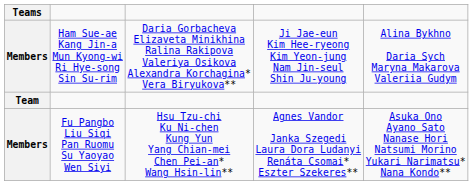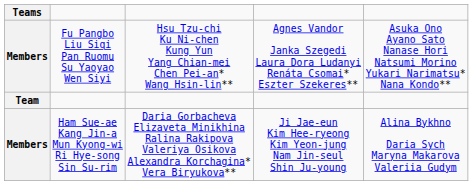rows swapped: Fu Pangbo Liu Siqi Pan Ruomu Su Yaoyao Wen Siyi <-> Ham Sue-ae Kang Jin-a Mun Kyong-wi Ri Hye-song Sin Su-rim
